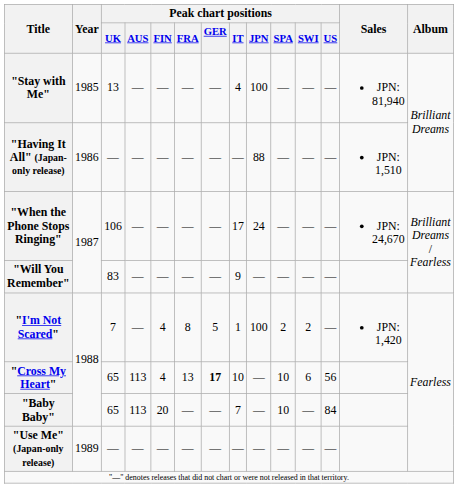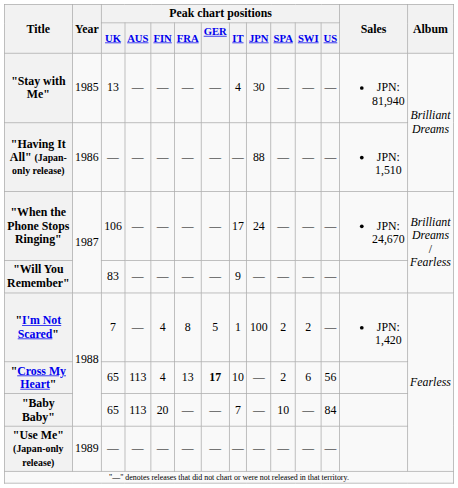"Stay with Me" | Peak chart positions / JPN: 100 -> 30
"Cross My Heart" | Peak chart positions / SPA: 10 -> 2
